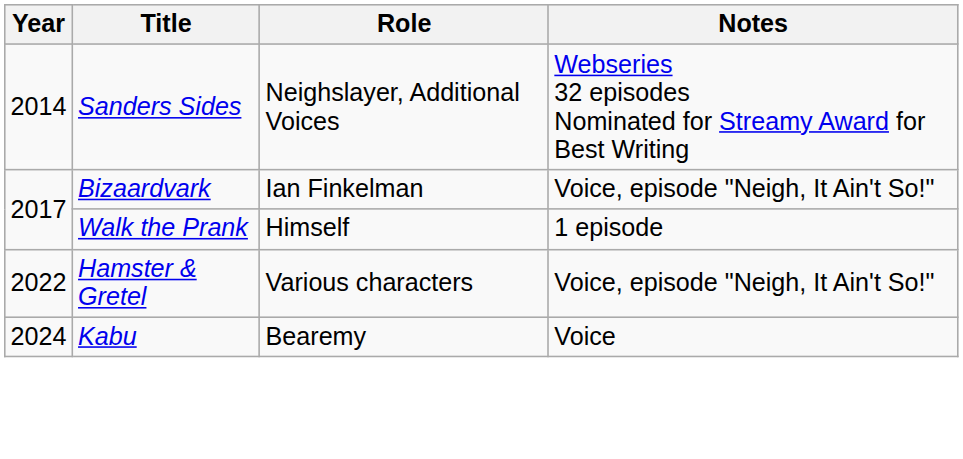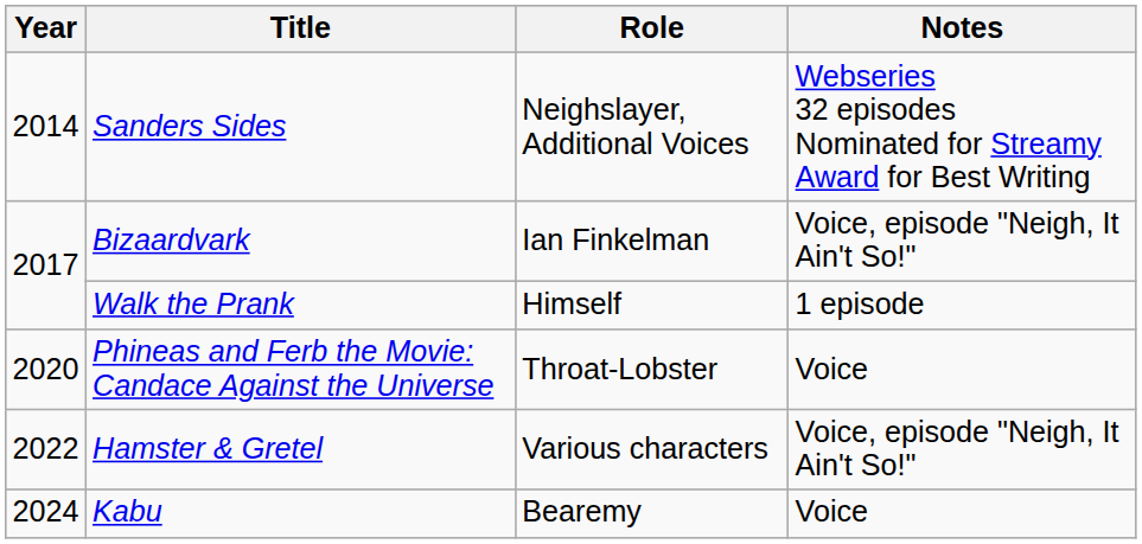+ row: 2020 | Phineas and Ferb the Movie: Candace Against the Universe | Throat-Lobster | Voice
